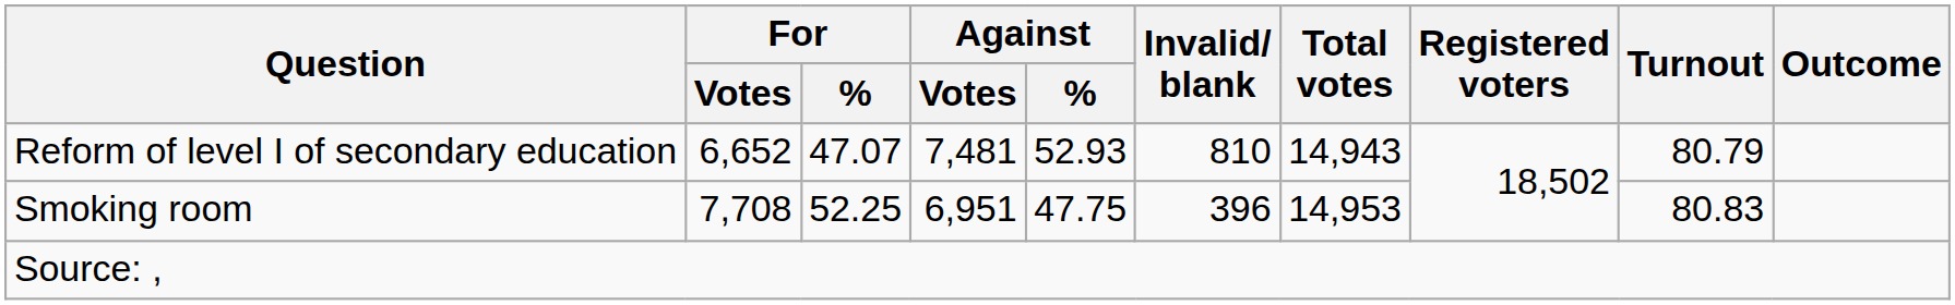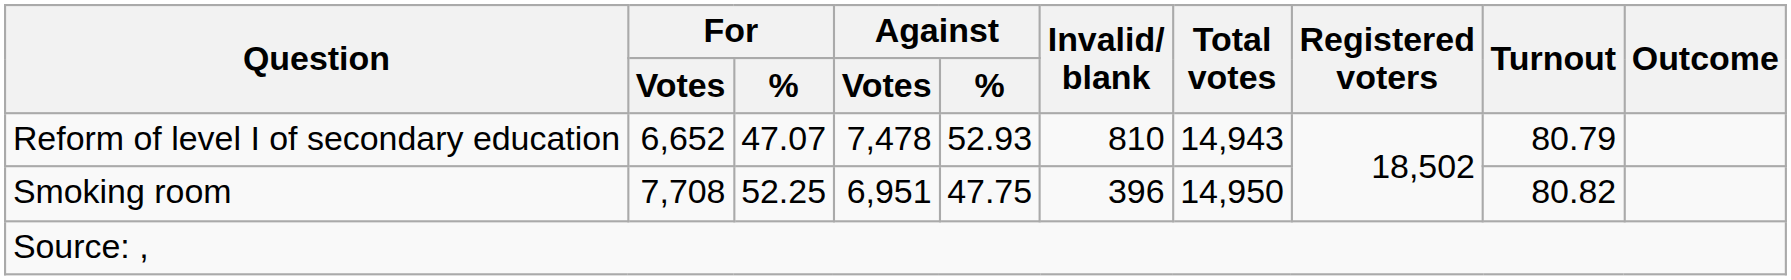Reform of level I of secondary education | Against / Votes: 7,481 -> 7,478
Smoking room | Total votes: 14,953 -> 14,950
Smoking room | Turnout: 80.83 -> 80.82
